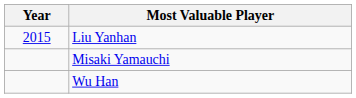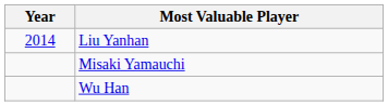Liu Yanhan | Year: 2015 -> 2014
